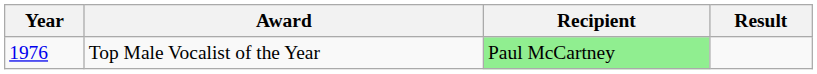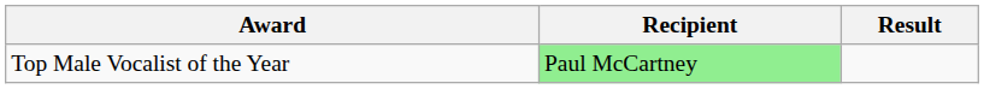- column: Year | 1976
